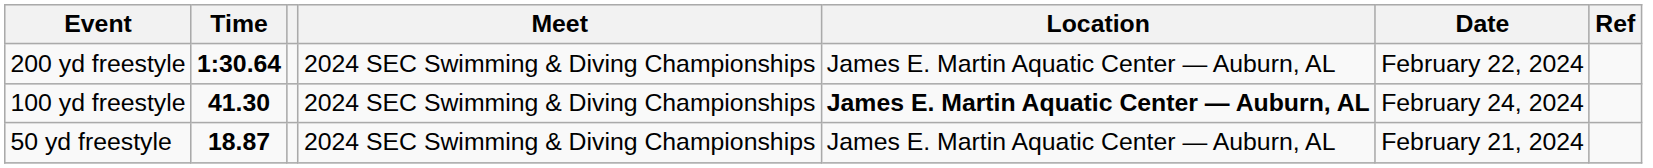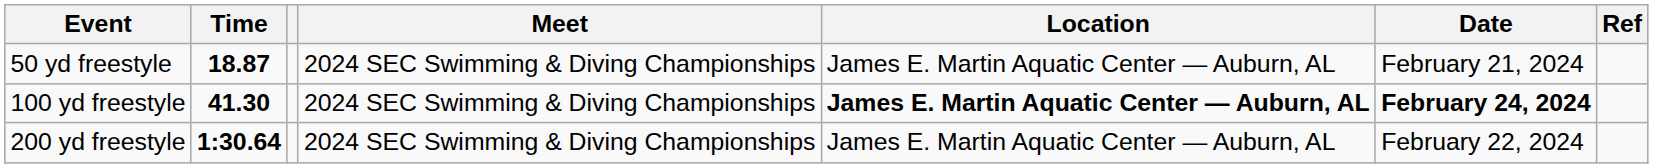rows swapped: 50 yd freestyle <-> 200 yd freestyle
100 yd freestyle | Date: normal -> bold
